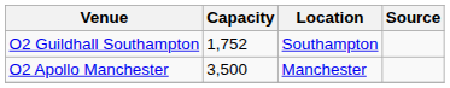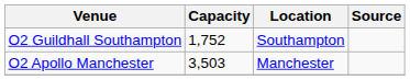O2 Apollo Manchester | Capacity: 3,500 -> 3,503
